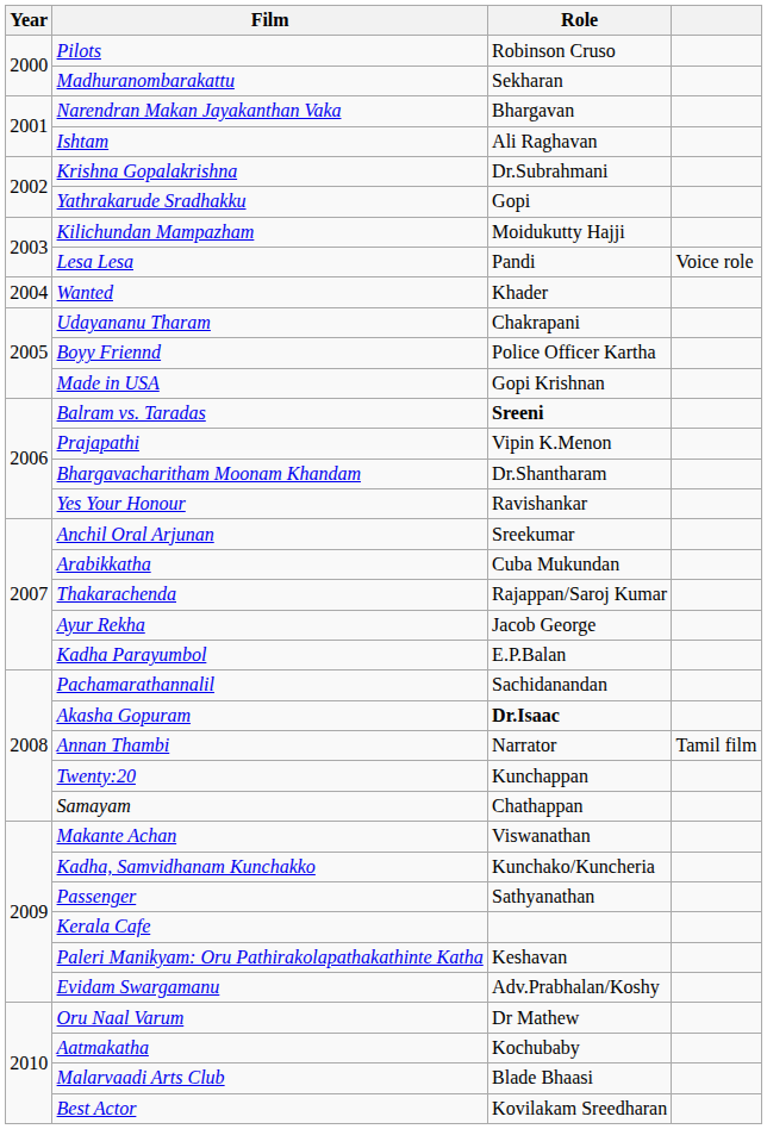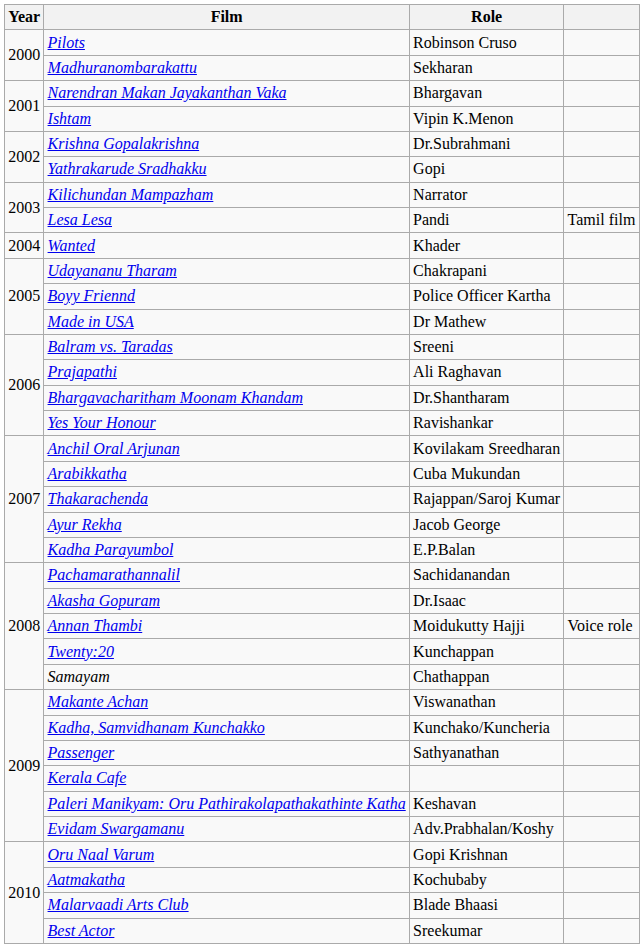Ishtam | Role: Ali Raghavan -> Vipin K.Menon
Kilichundan Mampazham | Role: Moidukutty Hajji -> Narrator
Lesa Lesa | column 4: Voice role -> Tamil film
Made in USA | Role: Gopi Krishnan -> Dr Mathew
Balram vs. Taradas | Role: bold -> normal
Prajapathi | Role: Vipin K.Menon -> Ali Raghavan
Anchil Oral Arjunan | Role: Sreekumar -> Kovilakam Sreedharan
Akasha Gopuram | Role: bold -> normal
Annan Thambi | Role: Narrator -> Moidukutty Hajji
Annan Thambi | column 4: Tamil film -> Voice role
Oru Naal Varum | Role: Dr Mathew -> Gopi Krishnan
Best Actor | Role: Kovilakam Sreedharan -> Sreekumar
